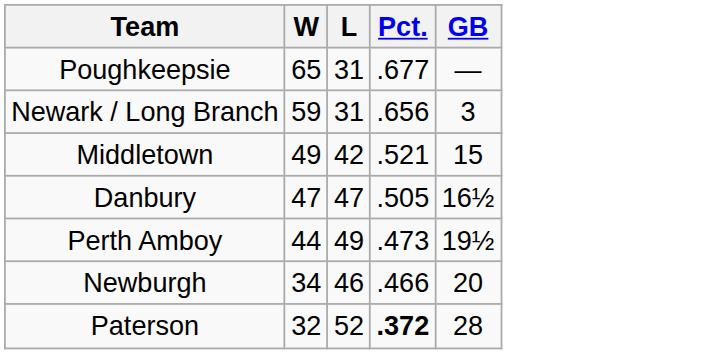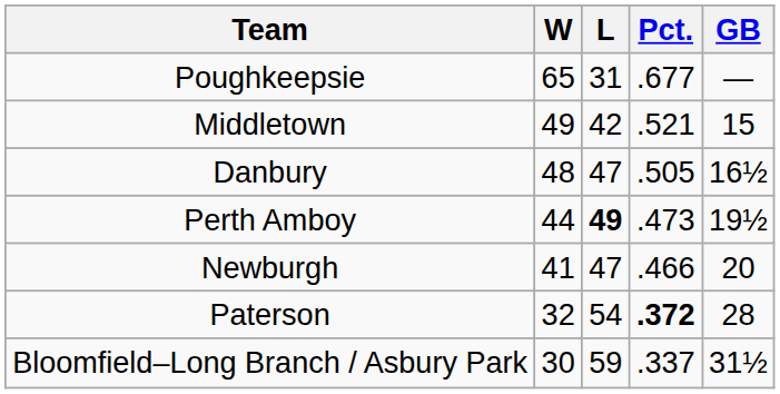- row: Newark / Long Branch | 59 | 31 | .656 | 3
Danbury | W: 47 -> 48
Perth Amboy | L: normal -> bold
Newburgh | W: 34 -> 41
Newburgh | L: 46 -> 47
Paterson | L: 52 -> 54
+ row: Bloomfield–Long Branch / Asbury Park | 30 | 59 | .337 | 31½
